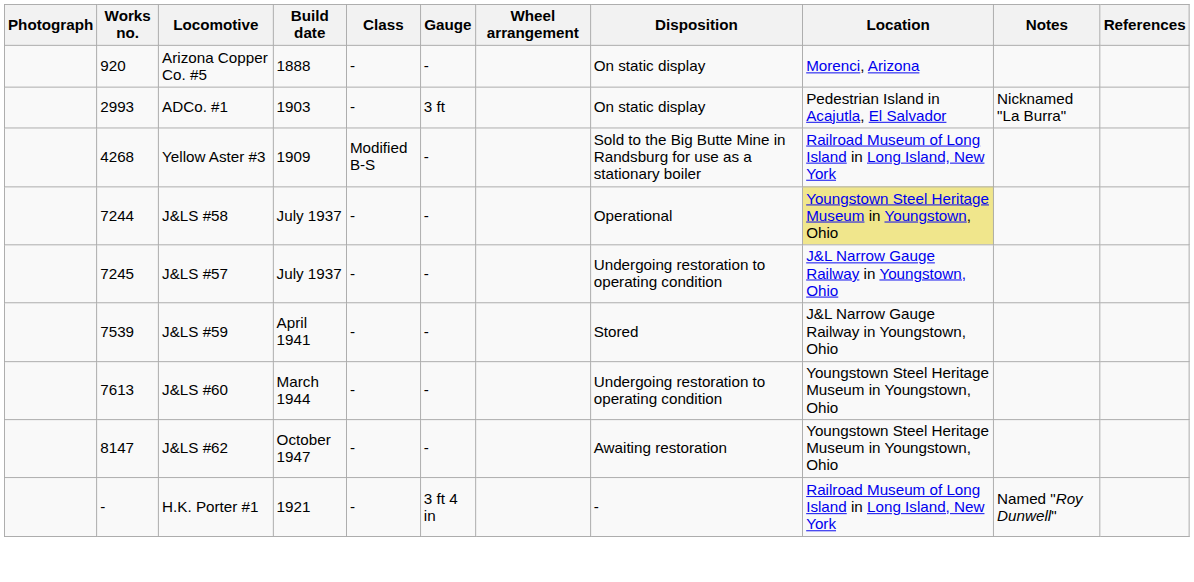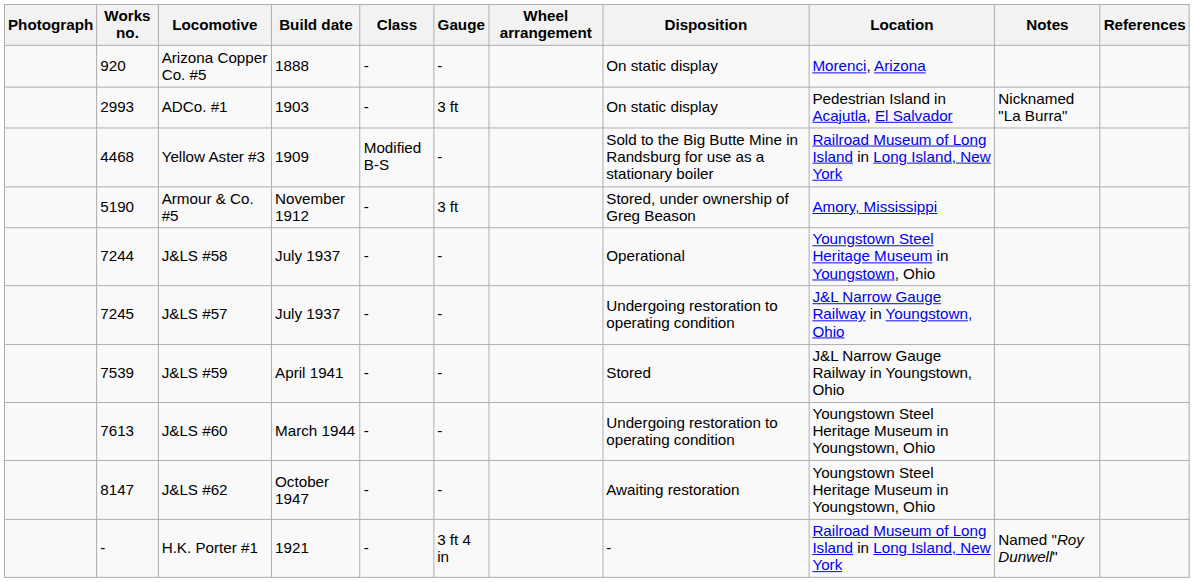Yellow Aster #3 | Works no.: 4268 -> 4468
+ row: 5190 | Armour & Co. #5 | November 1912 | - | 3 ft | Stored, under ownership of Greg Beason | Amory, Mississippi
J&LS #58 | Location: khaki background -> no background
